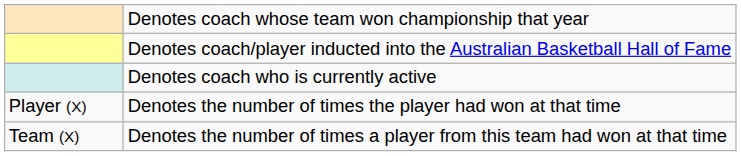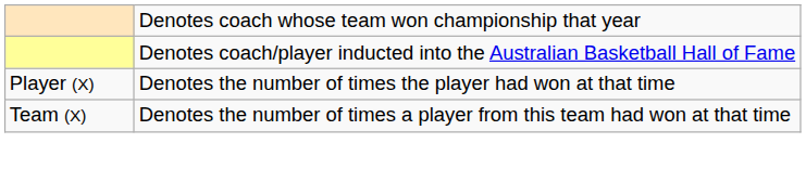- row: Denotes coach who is currently active
